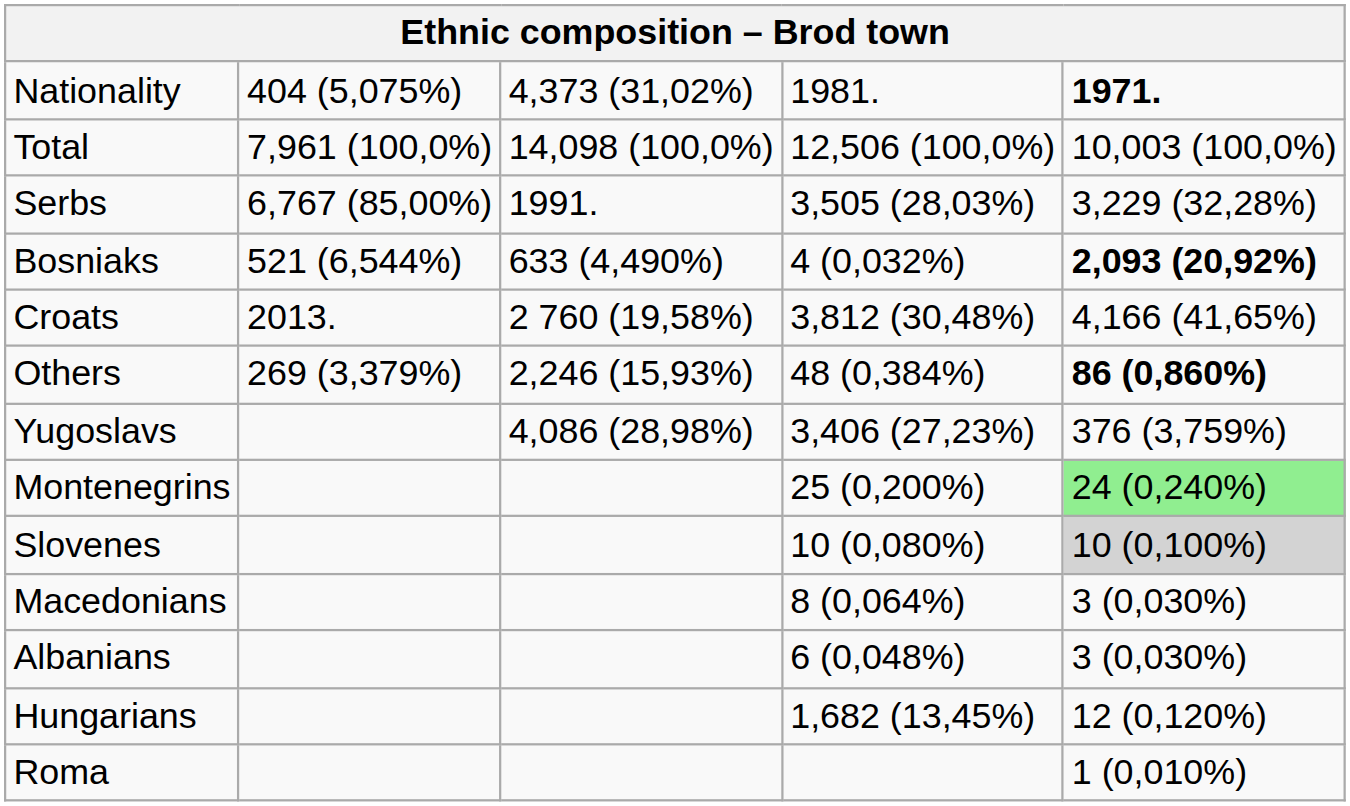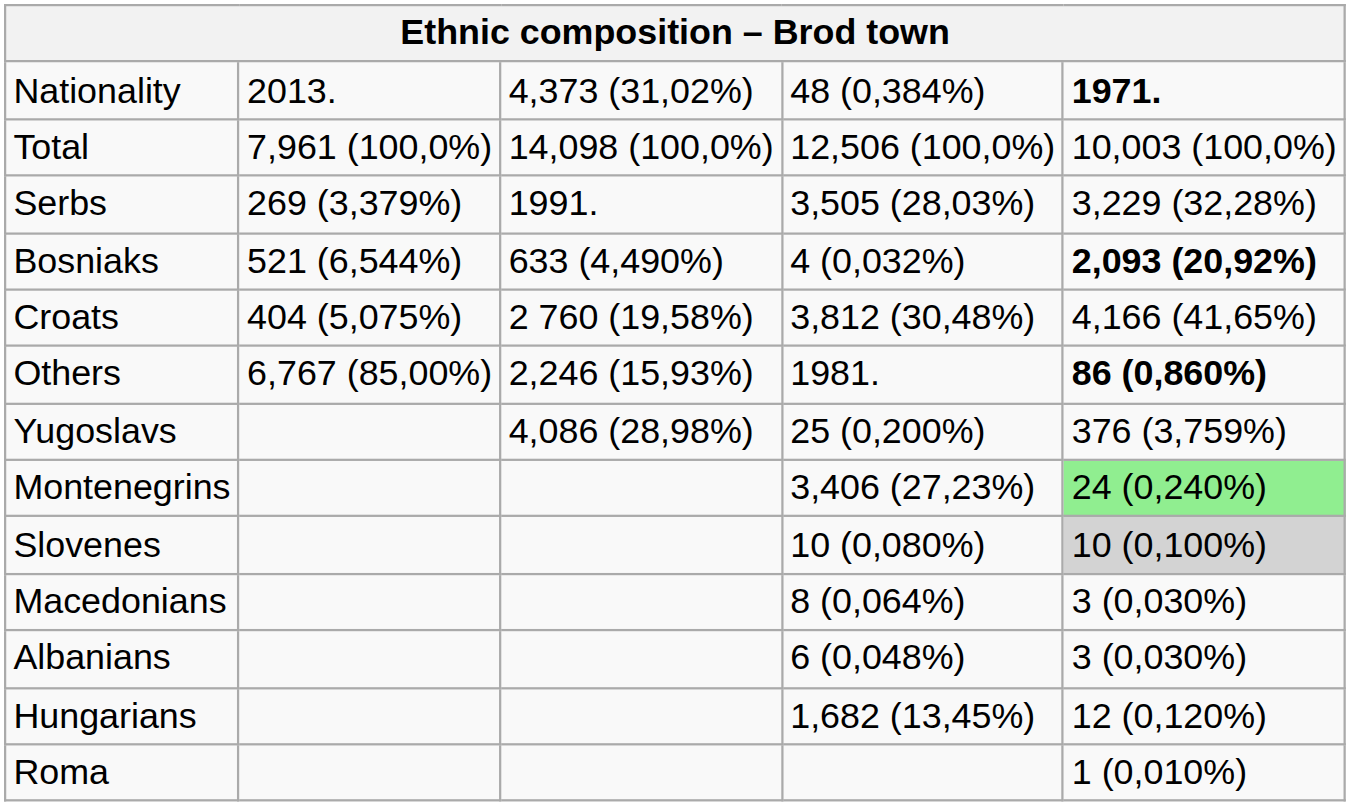Nationality | column 2: 404 (5,075%) -> 2013.
Nationality | column 4: 1981. -> 48 (0,384%)
Serbs | column 2: 6,767 (85,00%) -> 269 (3,379%)
Croats | column 2: 2013. -> 404 (5,075%)
Others | column 2: 269 (3,379%) -> 6,767 (85,00%)
Others | column 4: 48 (0,384%) -> 1981.
Yugoslavs | column 4: 3,406 (27,23%) -> 25 (0,200%)
Montenegrins | column 4: 25 (0,200%) -> 3,406 (27,23%)
